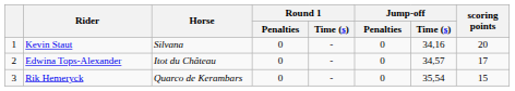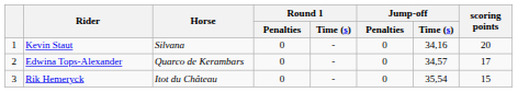Edwina Tops-Alexander | Horse: Itot du Château -> Quarco de Kerambars
Rik Hemeryck | Horse: Quarco de Kerambars -> Itot du Château
